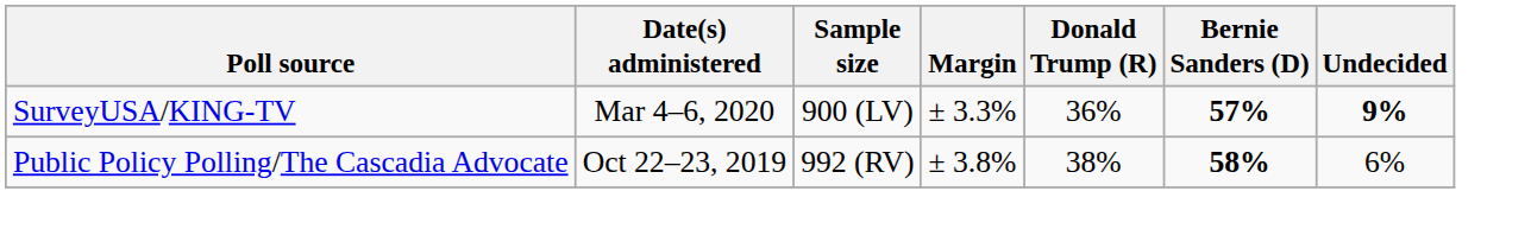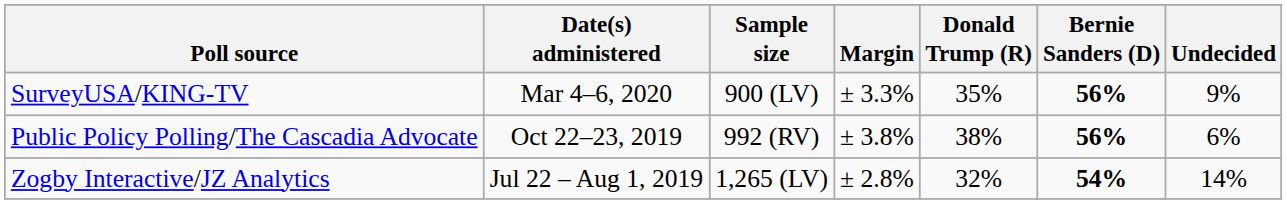SurveyUSA/KING-TV | Donald Trump (R): 36% -> 35%
SurveyUSA/KING-TV | Bernie Sanders (D): 57% -> 56%
SurveyUSA/KING-TV | Undecided: bold -> normal
Public Policy Polling/The Cascadia Advocate | Bernie Sanders (D): 58% -> 56%
+ row: Zogby Interactive/JZ Analytics | Jul 22 – Aug 1, 2019 | 1,265 (LV) | ± 2.8% | 32% | 54% | 14%
